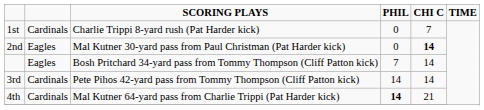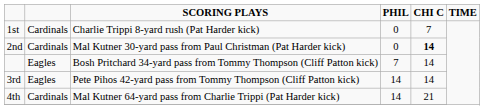2nd | column 2: Eagles -> Cardinals
3rd | column 2: Cardinals -> Eagles
4th | PHIL: bold -> normal
